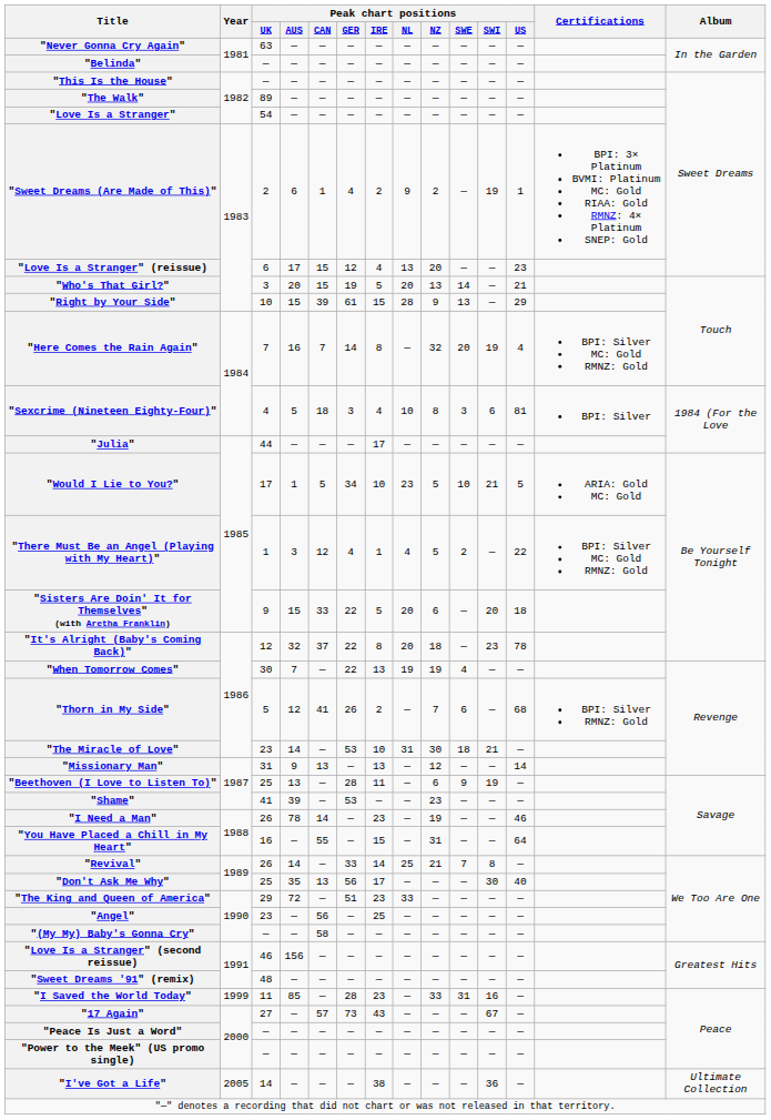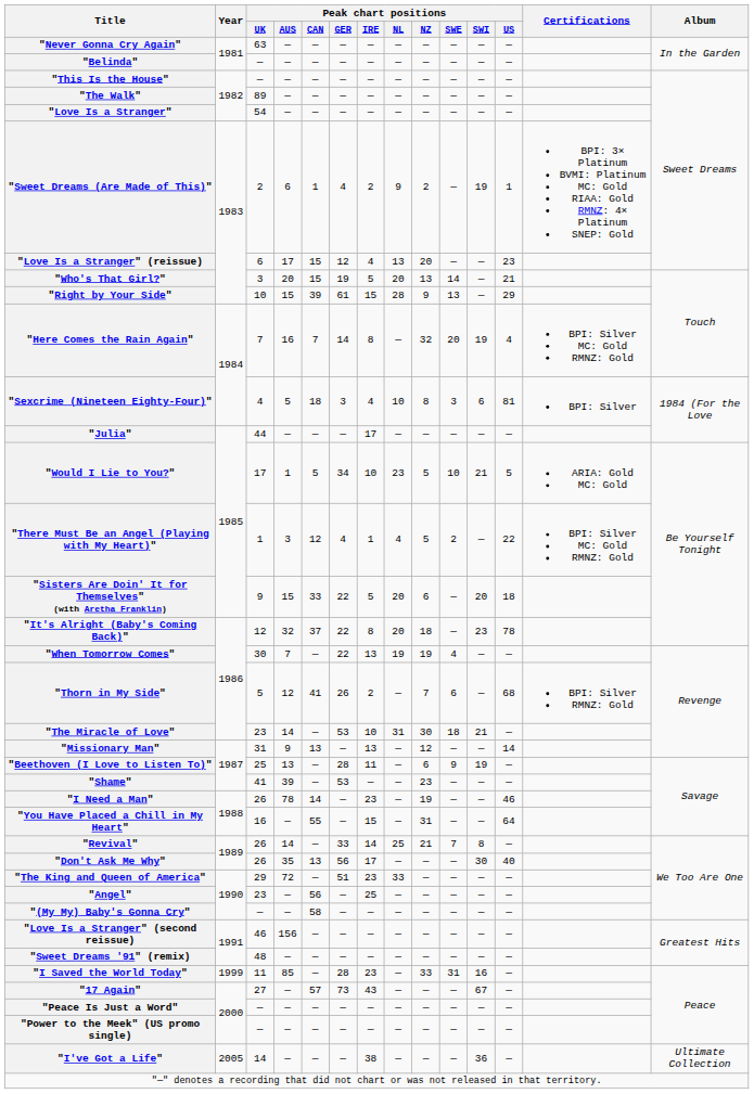"Don't Ask Me Why" | Peak chart positions / UK: 25 -> 26
